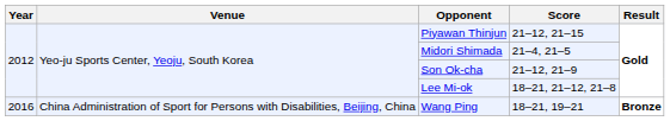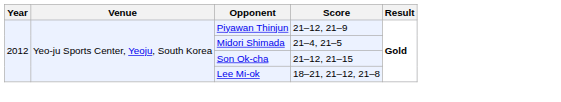Piyawan Thinjun | Score: 21–12, 21–15 -> 21–12, 21–9
Son Ok-cha | Score: 21–12, 21–9 -> 21–12, 21–15
- row: 2016 | China Administration of Sport for Persons with Disabilities, Beijing, China | Wang Ping | 18–21, 19–21 | Bronze
